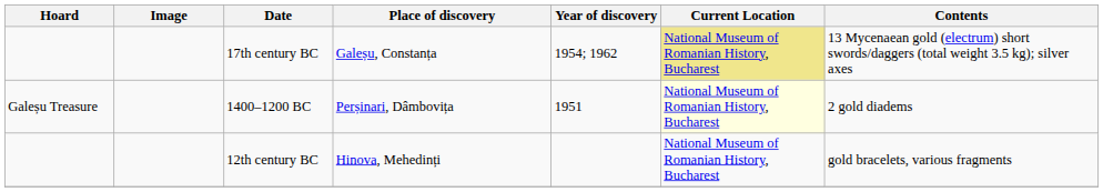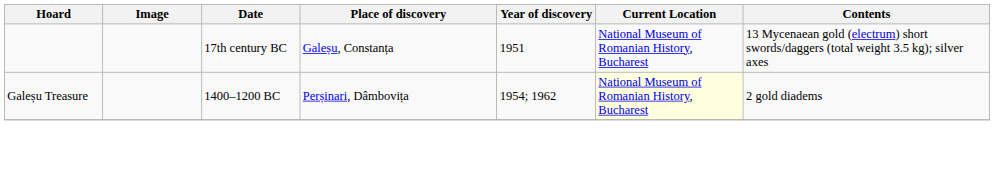17th century BC | Year of discovery: 1954; 1962 -> 1951
17th century BC | Current Location: khaki background -> no background
1400–1200 BC | Year of discovery: 1951 -> 1954; 1962
- row: 12th century BC | Hinova, Mehedinți | National Museum of Romanian History, Bucharest | gold bracelets, various fragments
